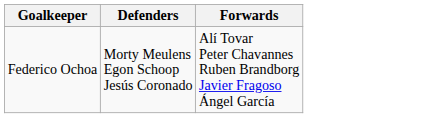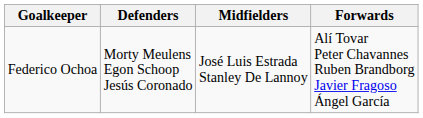+ column: Midfielders | José Luis Estrada Stanley De Lannoy
